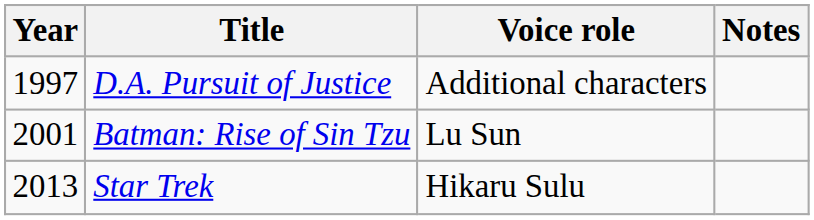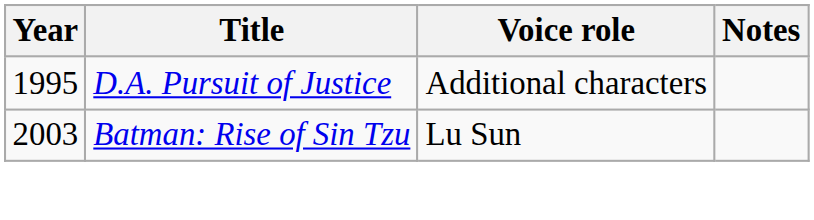D.A. Pursuit of Justice | Year: 1997 -> 1995
Batman: Rise of Sin Tzu | Year: 2001 -> 2003
- row: 2013 | Star Trek | Hikaru Sulu
